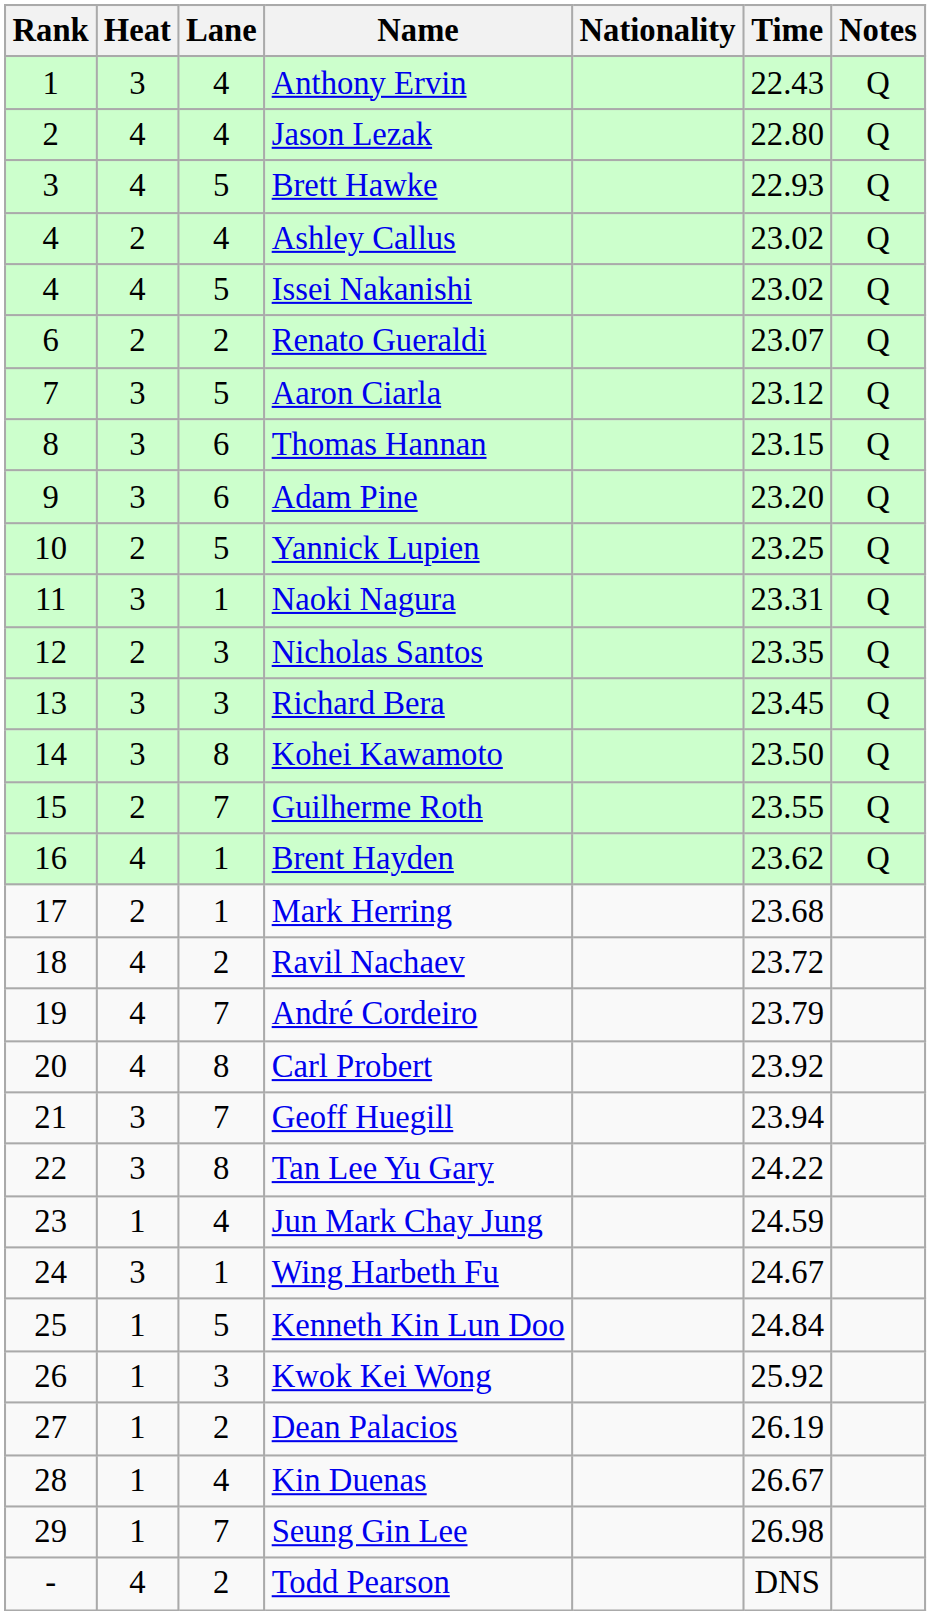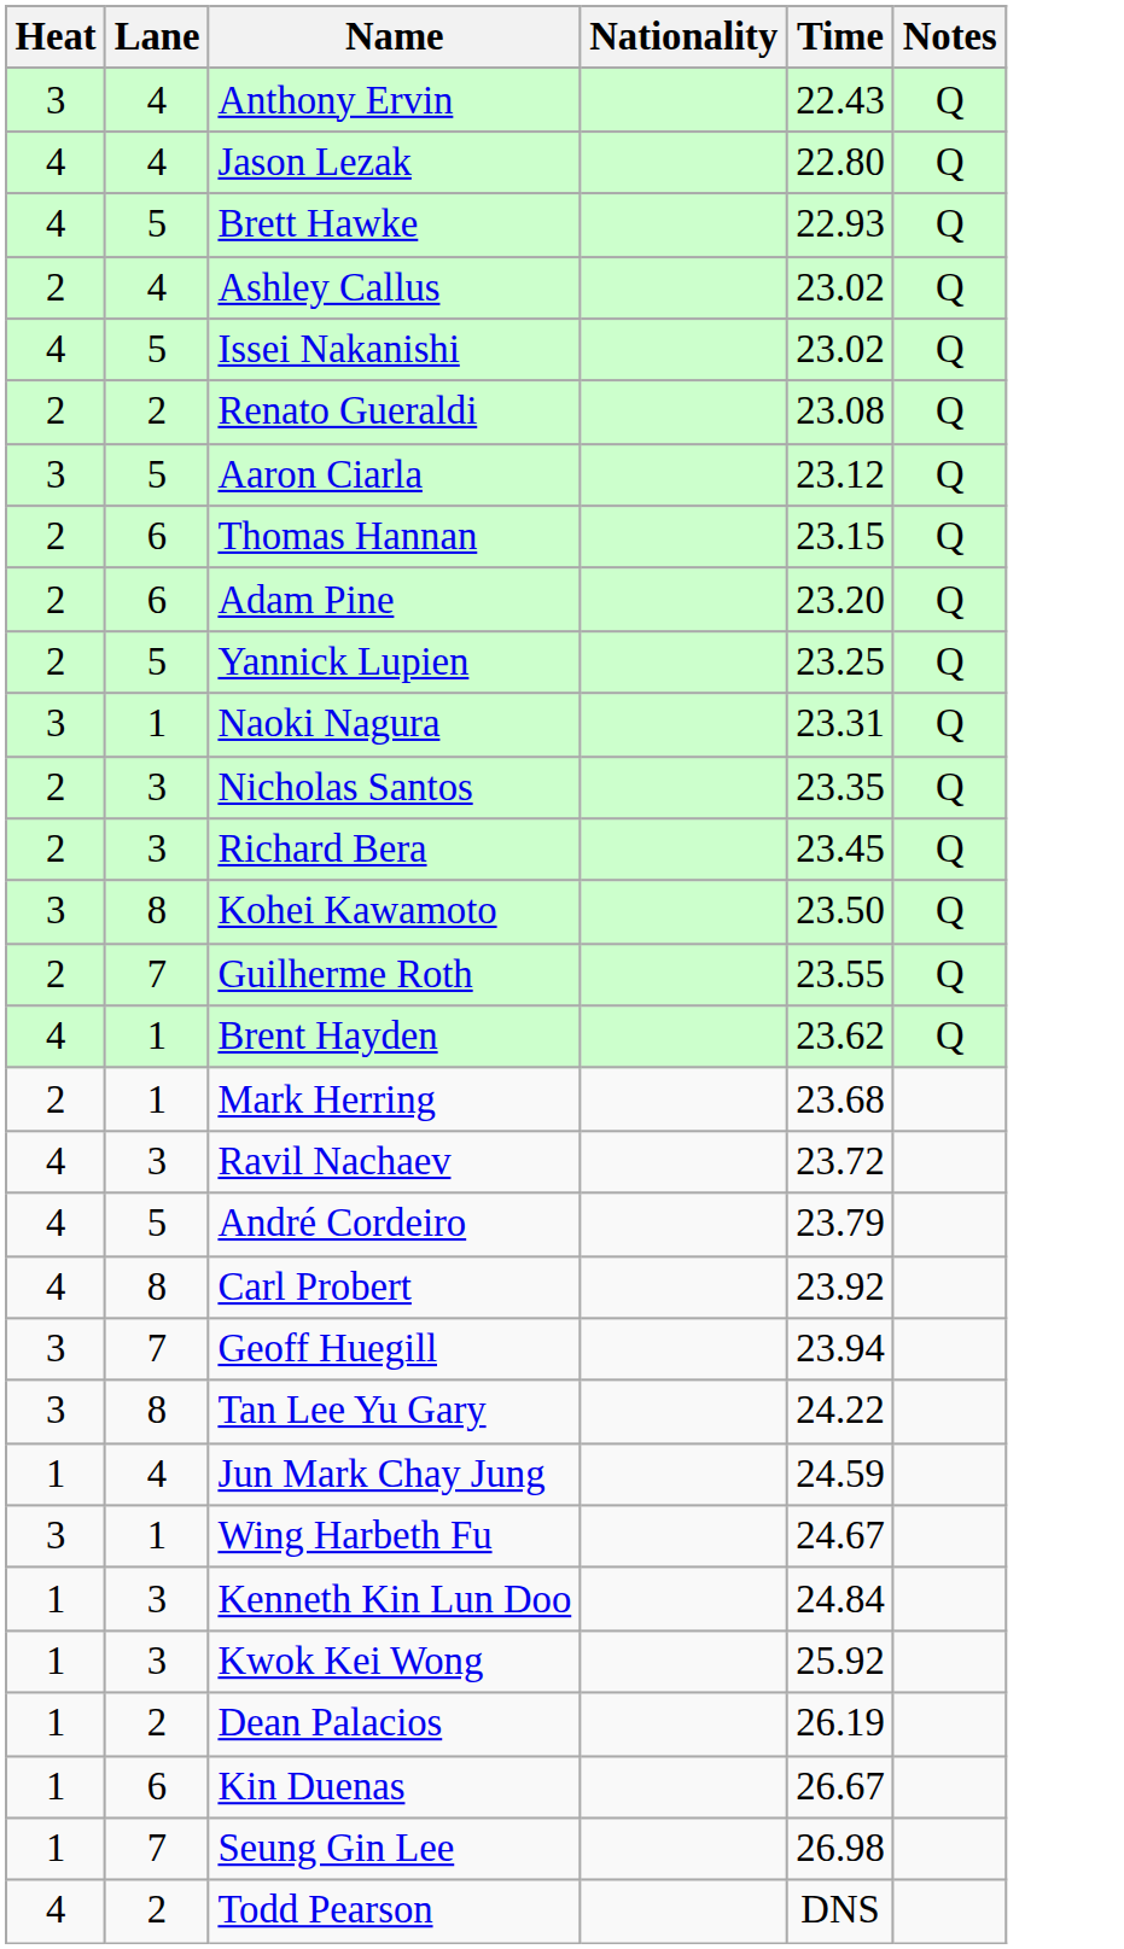- column: Rank | 1 | 2 | 3 | 4 | 4 | 6 | 7 | 8 | 9 | 10 | 11 | 12 | 13 | 14 | 15 | 16 | 17 | 18 | 19 | 20 | 21 | 22 | 23 | 24 | 25 | 26 | 27 | 28 | 29 | -
Renato Gueraldi | Time: 23.07 -> 23.08
Thomas Hannan | Heat: 3 -> 2
Adam Pine | Heat: 3 -> 2
Richard Bera | Heat: 3 -> 2
Ravil Nachaev | Lane: 2 -> 3
André Cordeiro | Lane: 7 -> 5
Kenneth Kin Lun Doo | Lane: 5 -> 3
Kin Duenas | Lane: 4 -> 6
